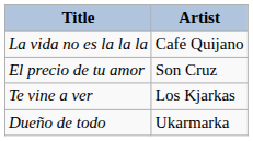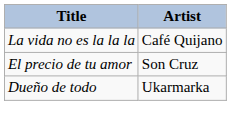- row: Te vine a ver | Los Kjarkas
